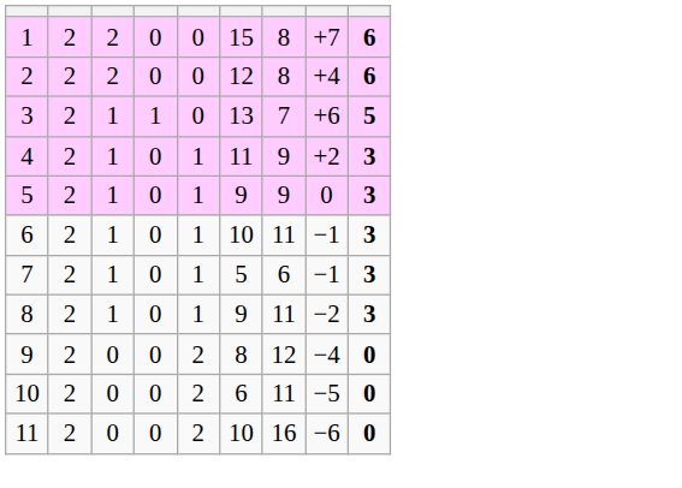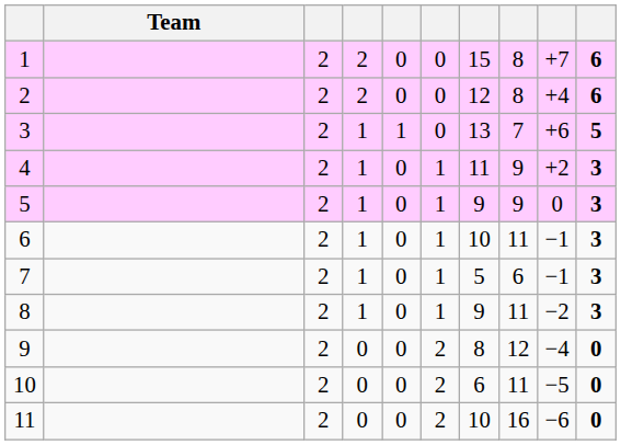+ column: Team
